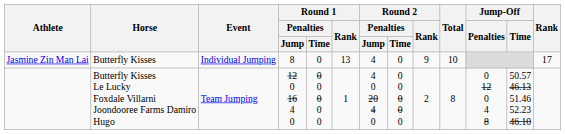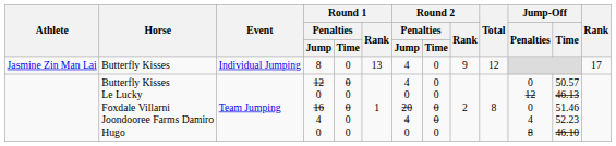Jasmine Zin Man Lai | Total: 10 -> 12
